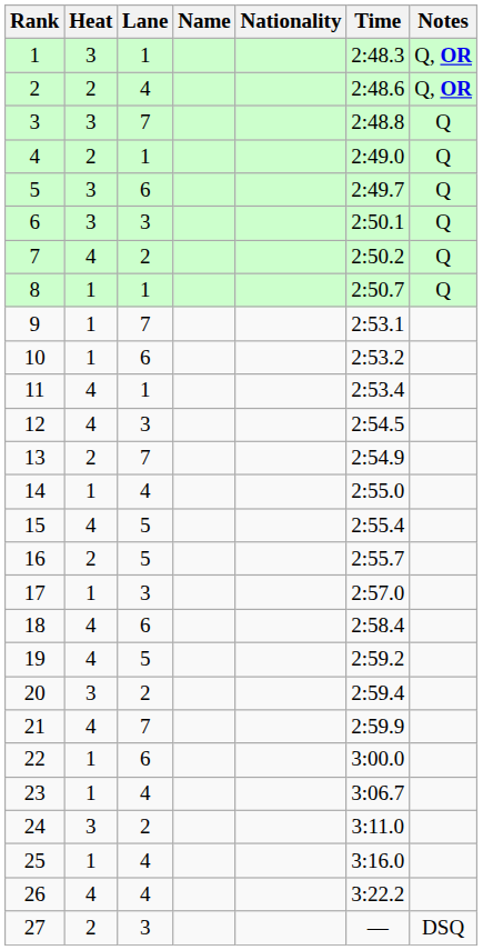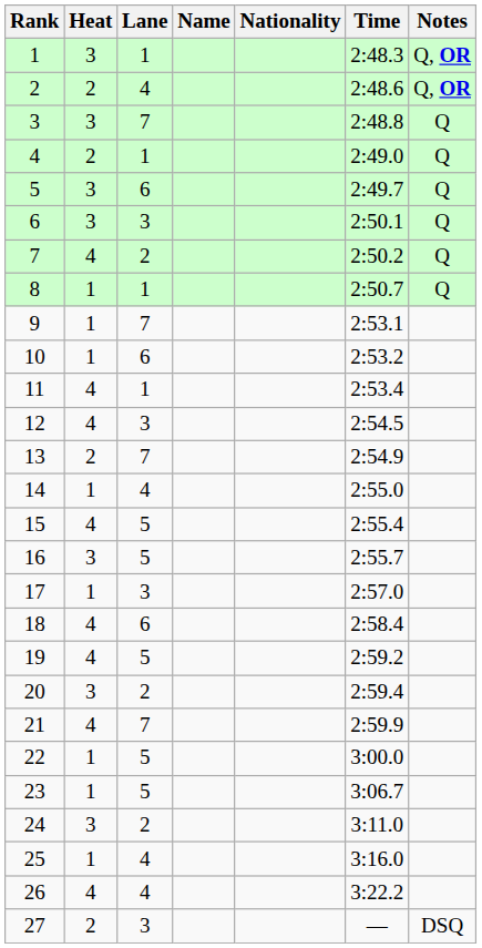16 | Heat: 2 -> 3
22 | Lane: 6 -> 5
23 | Lane: 4 -> 5
